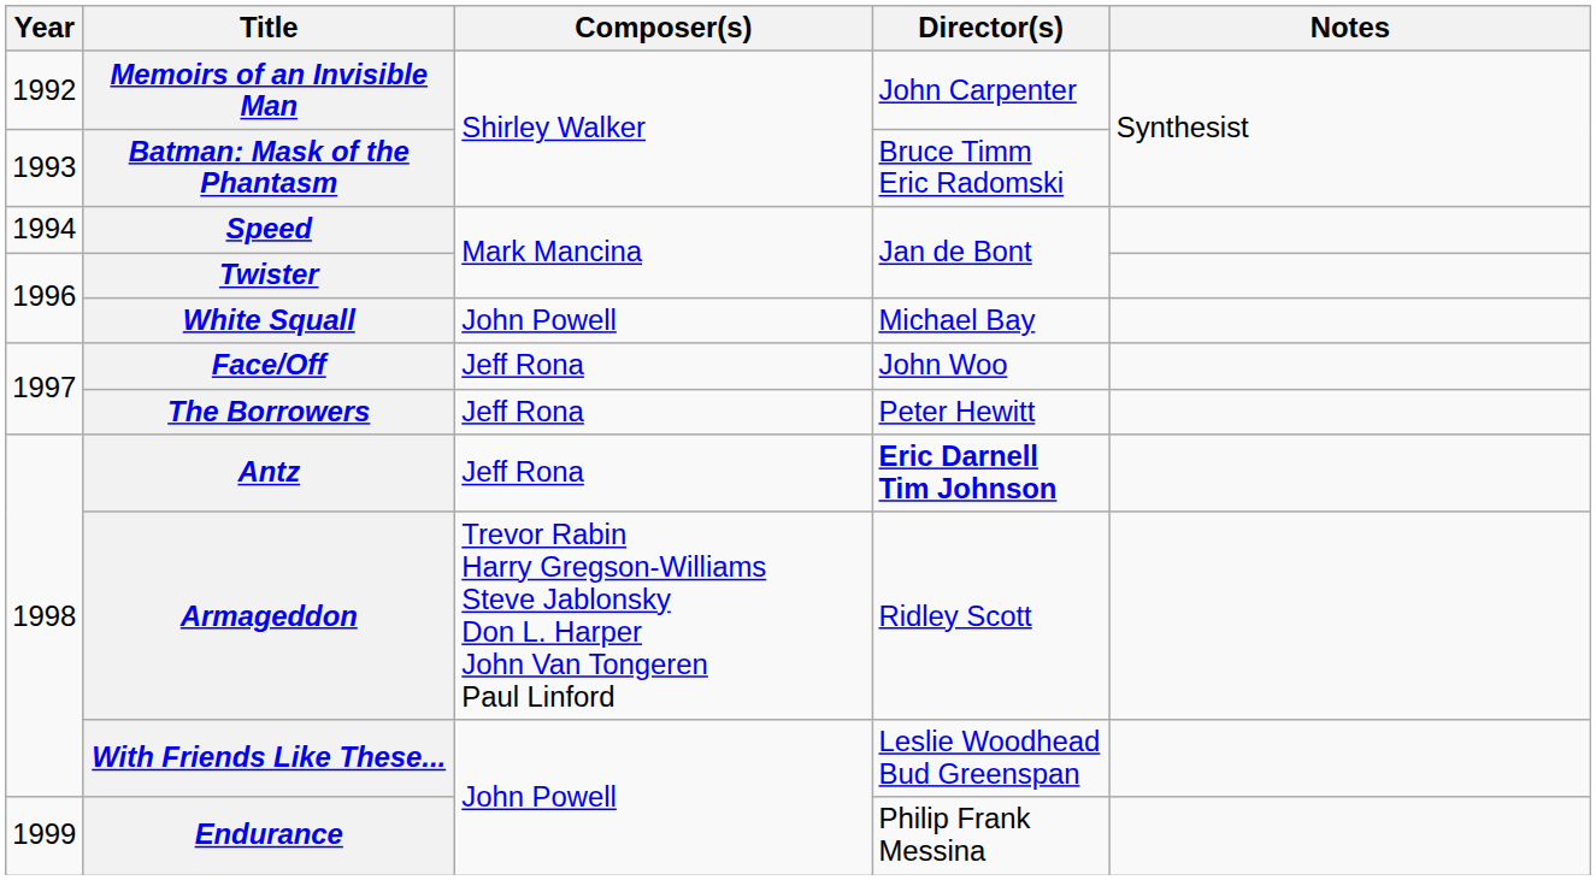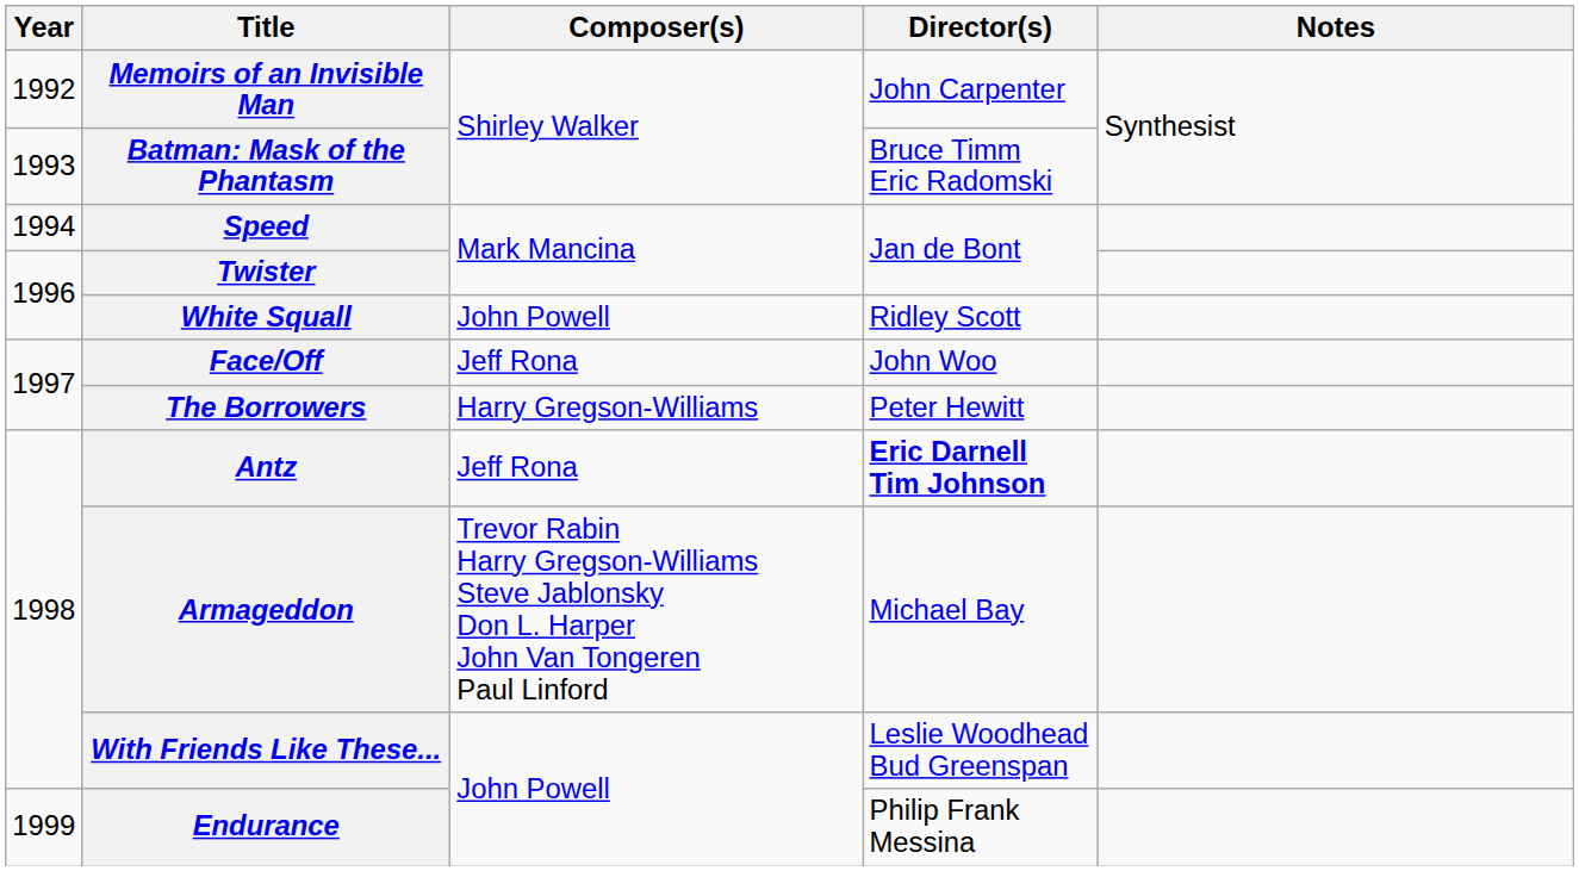White Squall | Director(s): Michael Bay -> Ridley Scott
The Borrowers | Composer(s): Jeff Rona -> Harry Gregson-Williams
Armageddon | Director(s): Ridley Scott -> Michael Bay
